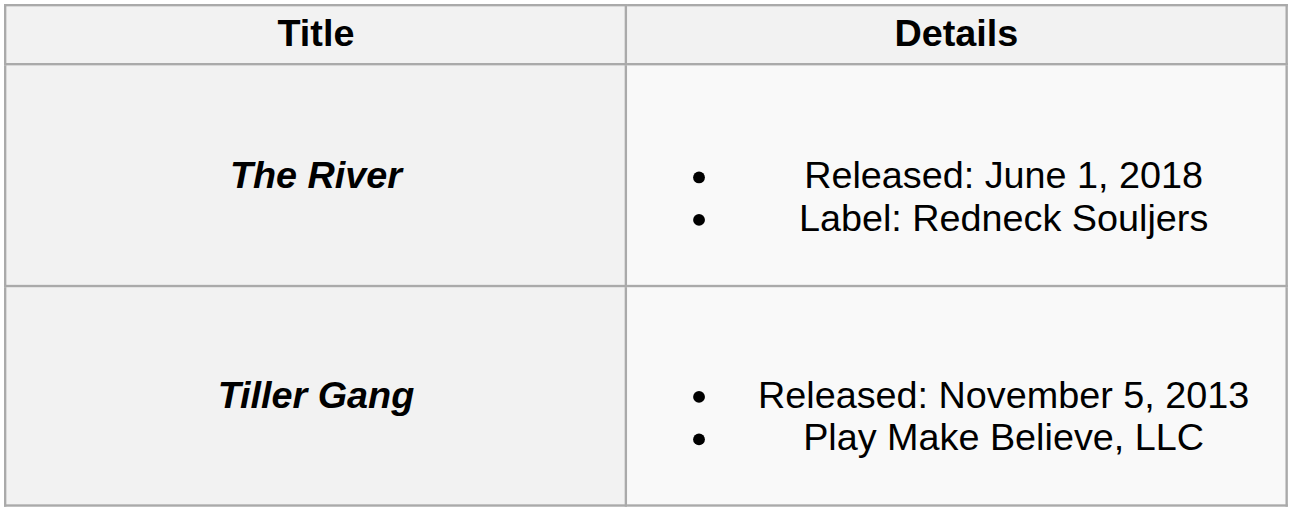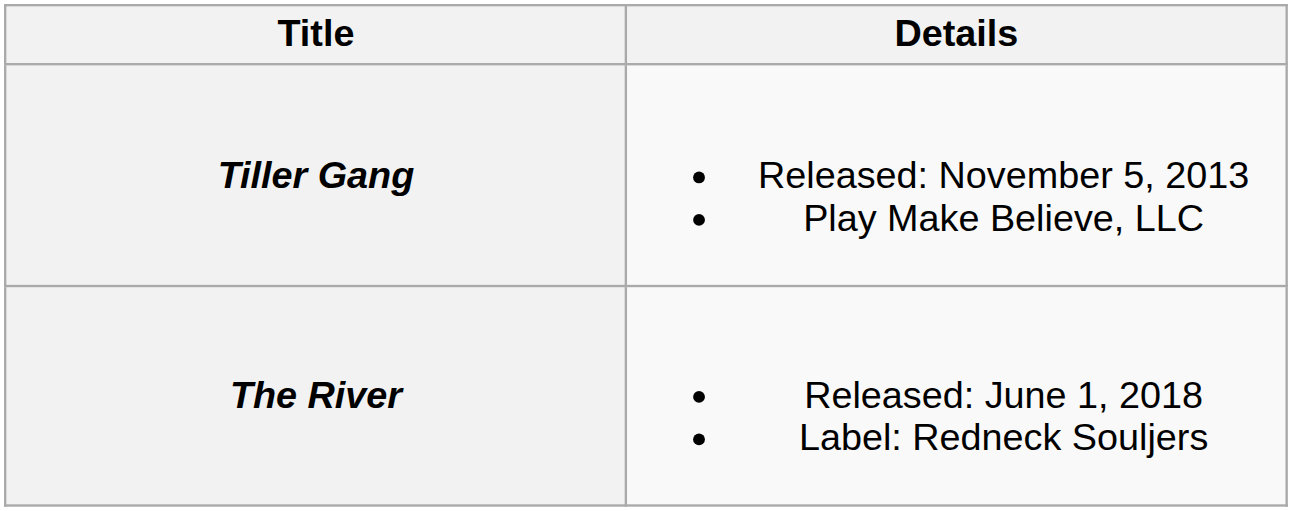rows swapped: Tiller Gang <-> The River
